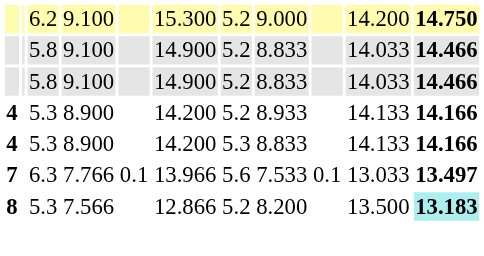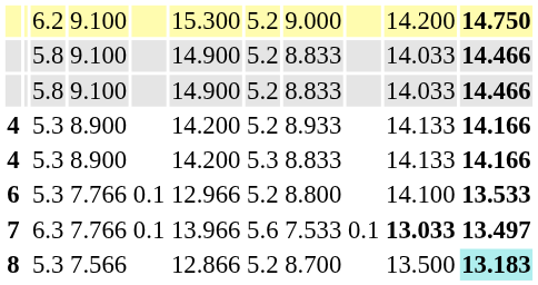+ row: 6 | 5.3 | 7.766 | 0.1 | 12.966 | 5.2 | 8.800 | 14.100 | 13.533
7 | column 10: normal -> bold
8 | column 8: 8.200 -> 8.700
